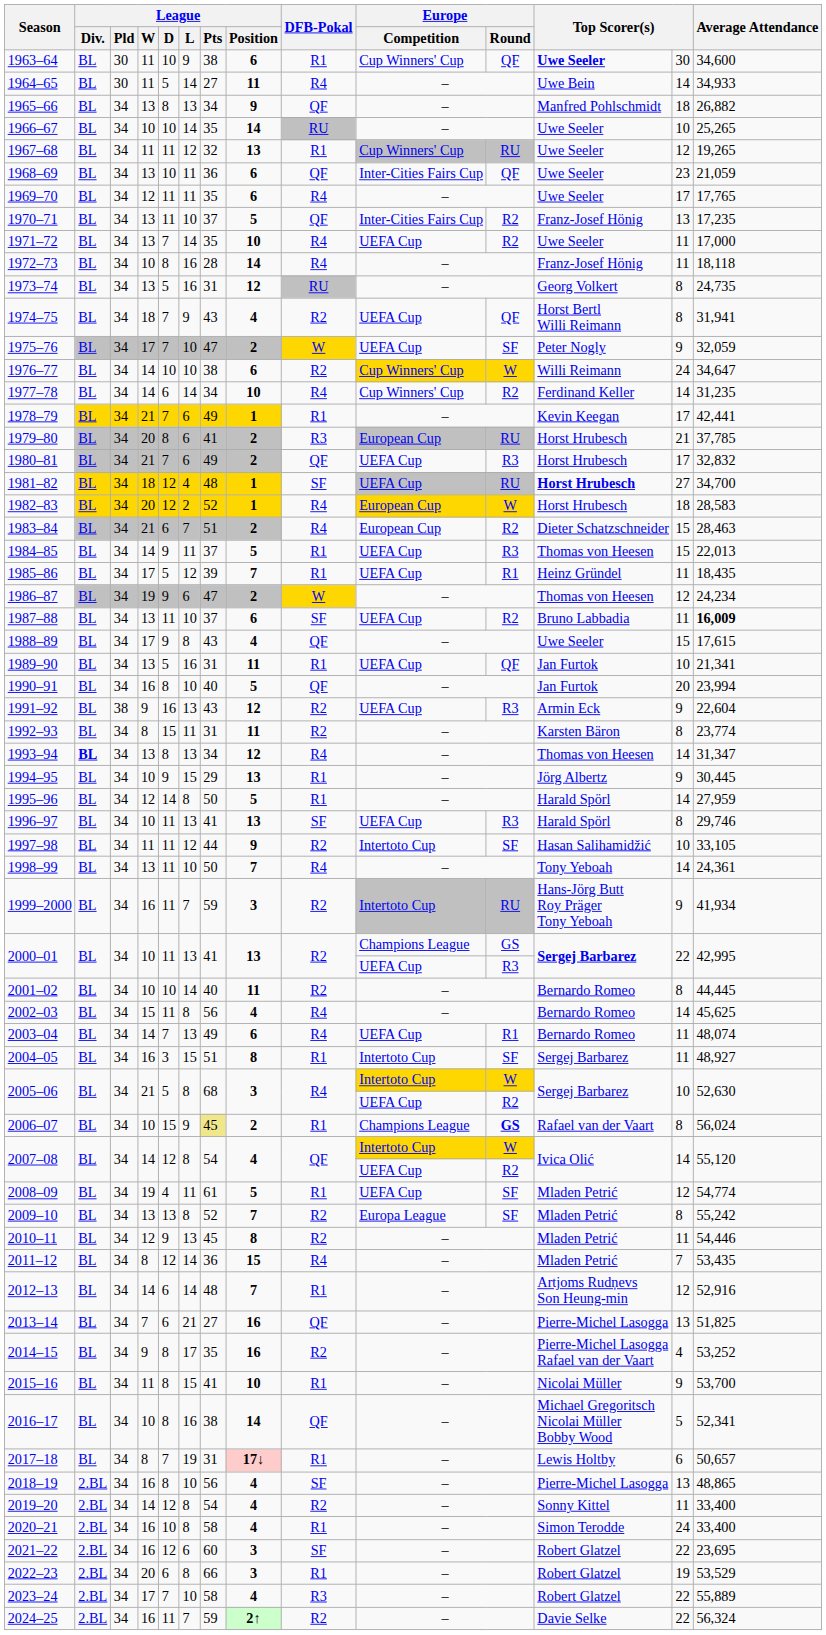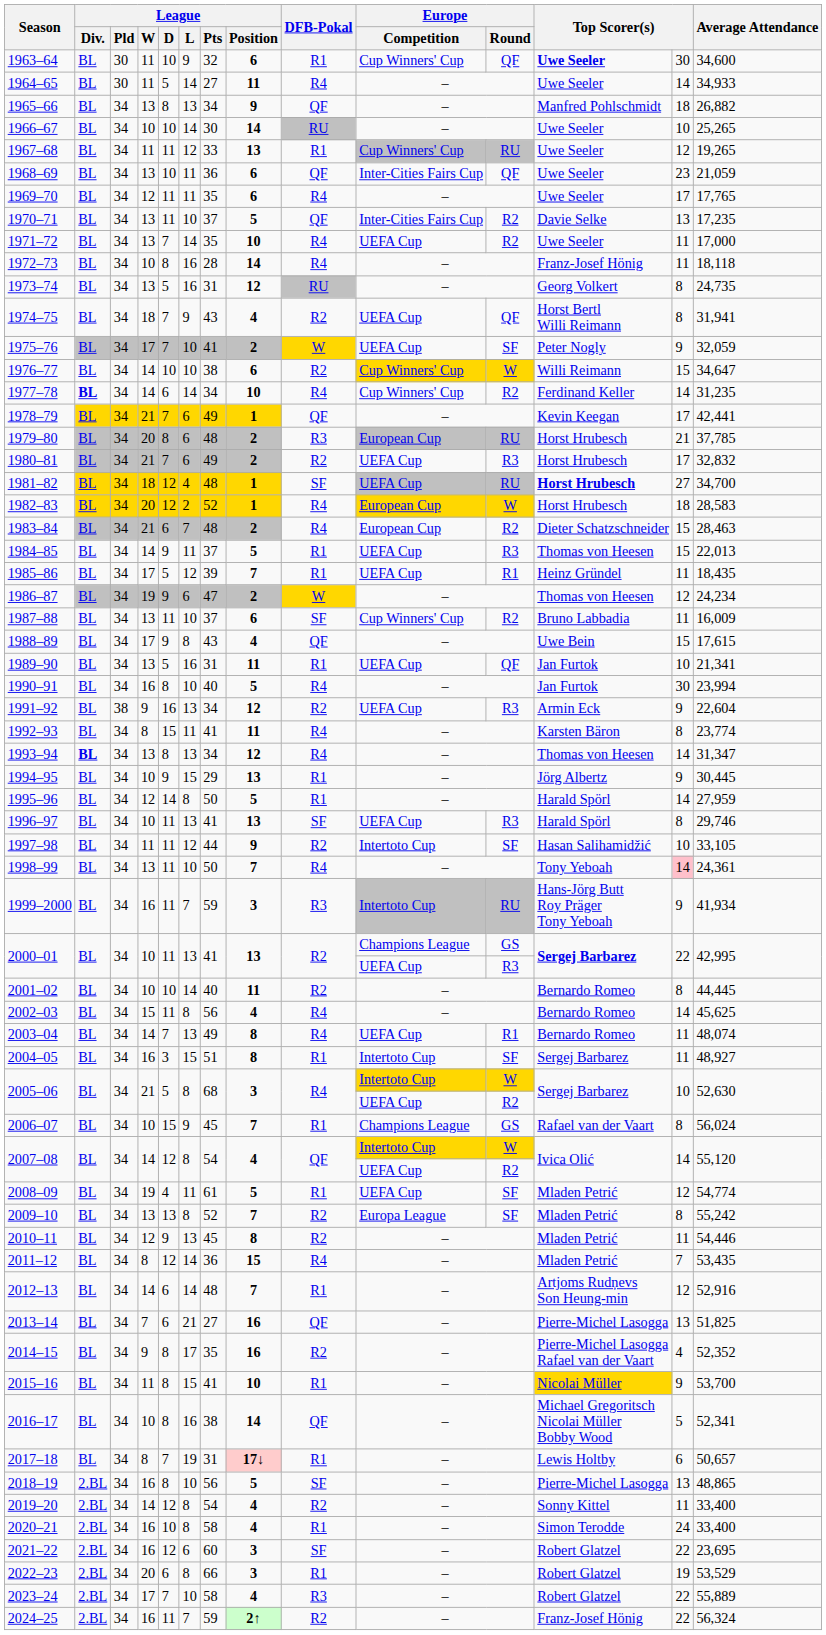1963–64 | League / Pts: 38 -> 32
1964–65 | column 12: Uwe Bein -> Uwe Seeler
1966–67 | League / Pts: 35 -> 30
1967–68 | League / Pts: 32 -> 33
1970–71 | column 12: Franz-Josef Hönig -> Davie Selke
1975–76 | League / Pts: 47 -> 41
1976–77 | column 13: 24 -> 15
1977–78 | League / Div.: normal -> bold
1978–79 | DFB-Pokal: R1 -> QF
1979–80 | League / Pts: 41 -> 48
1980–81 | DFB-Pokal: QF -> R2
1983–84 | League / Pts: 51 -> 48
1987–88 | Europe / Competition: UEFA Cup -> Cup Winners' Cup
1987–88 | Average Attendance: bold -> normal
1988–89 | column 12: Uwe Seeler -> Uwe Bein
1990–91 | DFB-Pokal: QF -> R4
1990–91 | column 13: 20 -> 30
1991–92 | League / Pts: 43 -> 34
1992–93 | League / Pts: 31 -> 41
1992–93 | DFB-Pokal: R2 -> R4
1998–99 | column 13: no background -> pink background
1999–2000 | DFB-Pokal: R2 -> R3
2003–04 | League / Position: 6 -> 8
2006–07 | League / Pts: khaki background -> no background
2006–07 | League / Position: 2 -> 7
2006–07 | Europe / Round: bold -> normal
2014–15 | Average Attendance: 53,252 -> 52,352
2015–16 | column 12: no background -> gold background
2018–19 | League / Position: 4 -> 5
2024–25 | column 12: Davie Selke -> Franz-Josef Hönig
